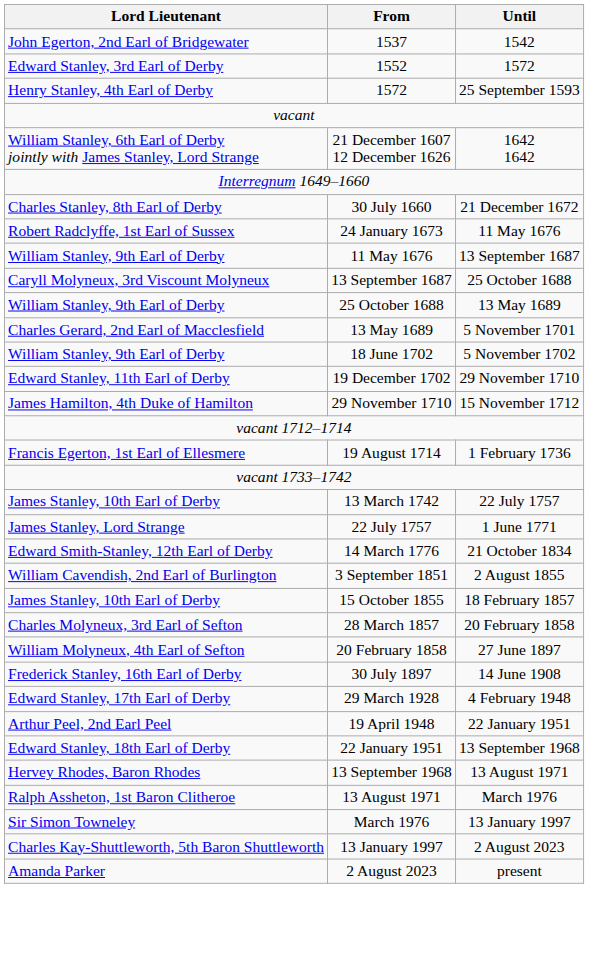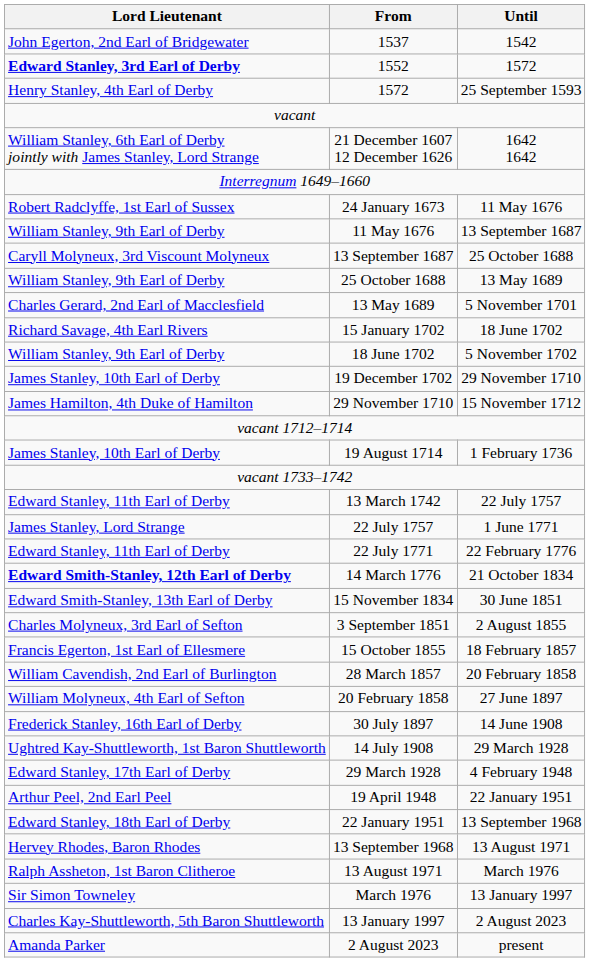1552 | Lord Lieutenant: normal -> bold
- row: Charles Stanley, 8th Earl of Derby | 30 July 1660 | 21 December 1672
+ row: Richard Savage, 4th Earl Rivers | 15 January 1702 | 18 June 1702
19 December 1702 | Lord Lieutenant: Edward Stanley, 11th Earl of Derby -> James Stanley, 10th Earl of Derby
19 August 1714 | Lord Lieutenant: Francis Egerton, 1st Earl of Ellesmere -> James Stanley, 10th Earl of Derby
13 March 1742 | Lord Lieutenant: James Stanley, 10th Earl of Derby -> Edward Stanley, 11th Earl of Derby
+ row: Edward Stanley, 11th Earl of Derby | 22 July 1771 | 22 February 1776
14 March 1776 | Lord Lieutenant: normal -> bold
+ row: Edward Smith-Stanley, 13th Earl of Derby | 15 November 1834 | 30 June 1851
3 September 1851 | Lord Lieutenant: William Cavendish, 2nd Earl of Burlington -> Charles Molyneux, 3rd Earl of Sefton
15 October 1855 | Lord Lieutenant: James Stanley, 10th Earl of Derby -> Francis Egerton, 1st Earl of Ellesmere
28 March 1857 | Lord Lieutenant: Charles Molyneux, 3rd Earl of Sefton -> William Cavendish, 2nd Earl of Burlington
+ row: Ughtred Kay-Shuttleworth, 1st Baron Shuttleworth | 14 July 1908 | 29 March 1928
